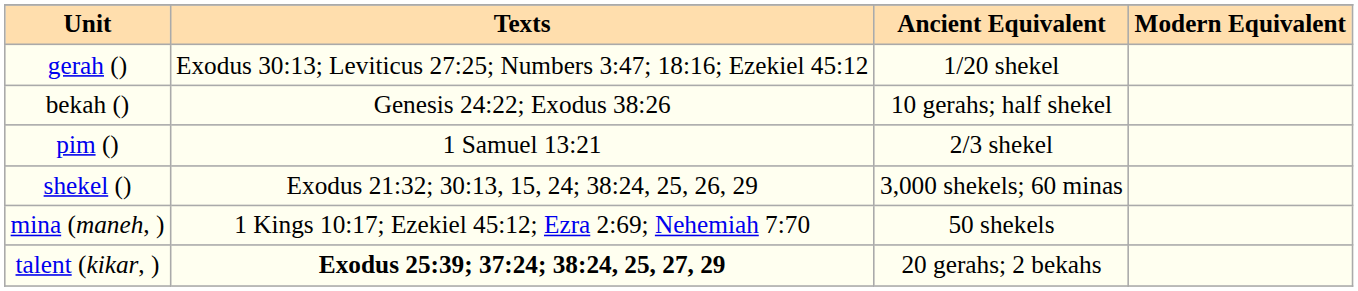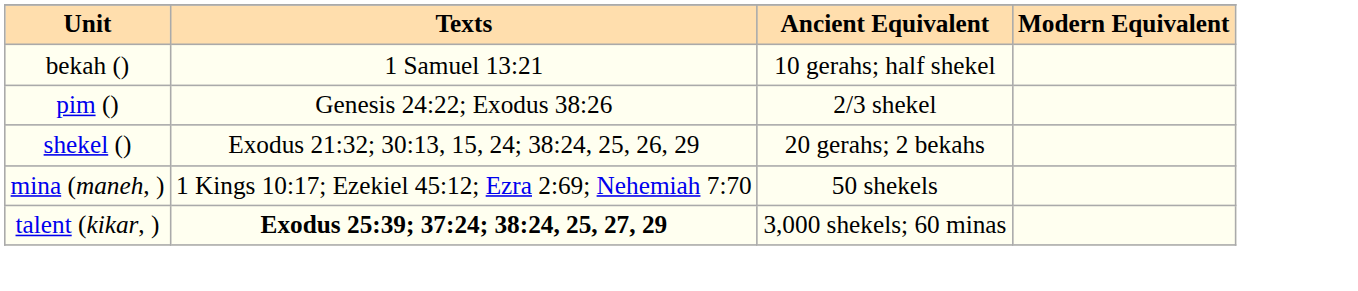- row: gerah () | Exodus 30:13; Leviticus 27:25; Numbers 3:47; 18:16; Ezekiel 45:12 | 1/20 shekel
bekah () | Texts: Genesis 24:22; Exodus 38:26 -> 1 Samuel 13:21
pim () | Texts: 1 Samuel 13:21 -> Genesis 24:22; Exodus 38:26
shekel () | Ancient Equivalent: 3,000 shekels; 60 minas -> 20 gerahs; 2 bekahs
talent (kikar, ) | Ancient Equivalent: 20 gerahs; 2 bekahs -> 3,000 shekels; 60 minas
